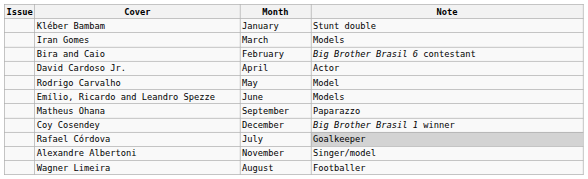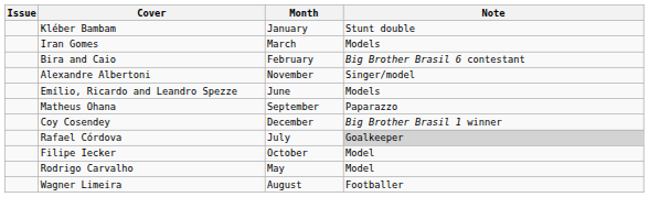- row: David Cardoso Jr. | April | Actor
rows swapped: Rodrigo Carvalho <-> Alexandre Albertoni
+ row: Filipe Iecker | October | Model
